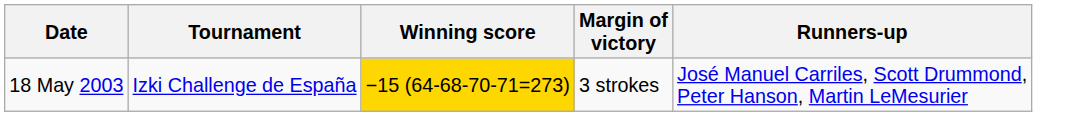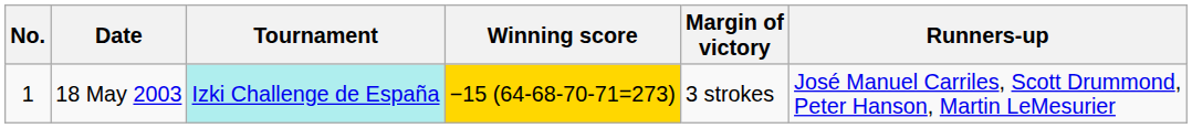+ column: No. | 1
18 May 2003 | Tournament: no background -> paleturquoise background
